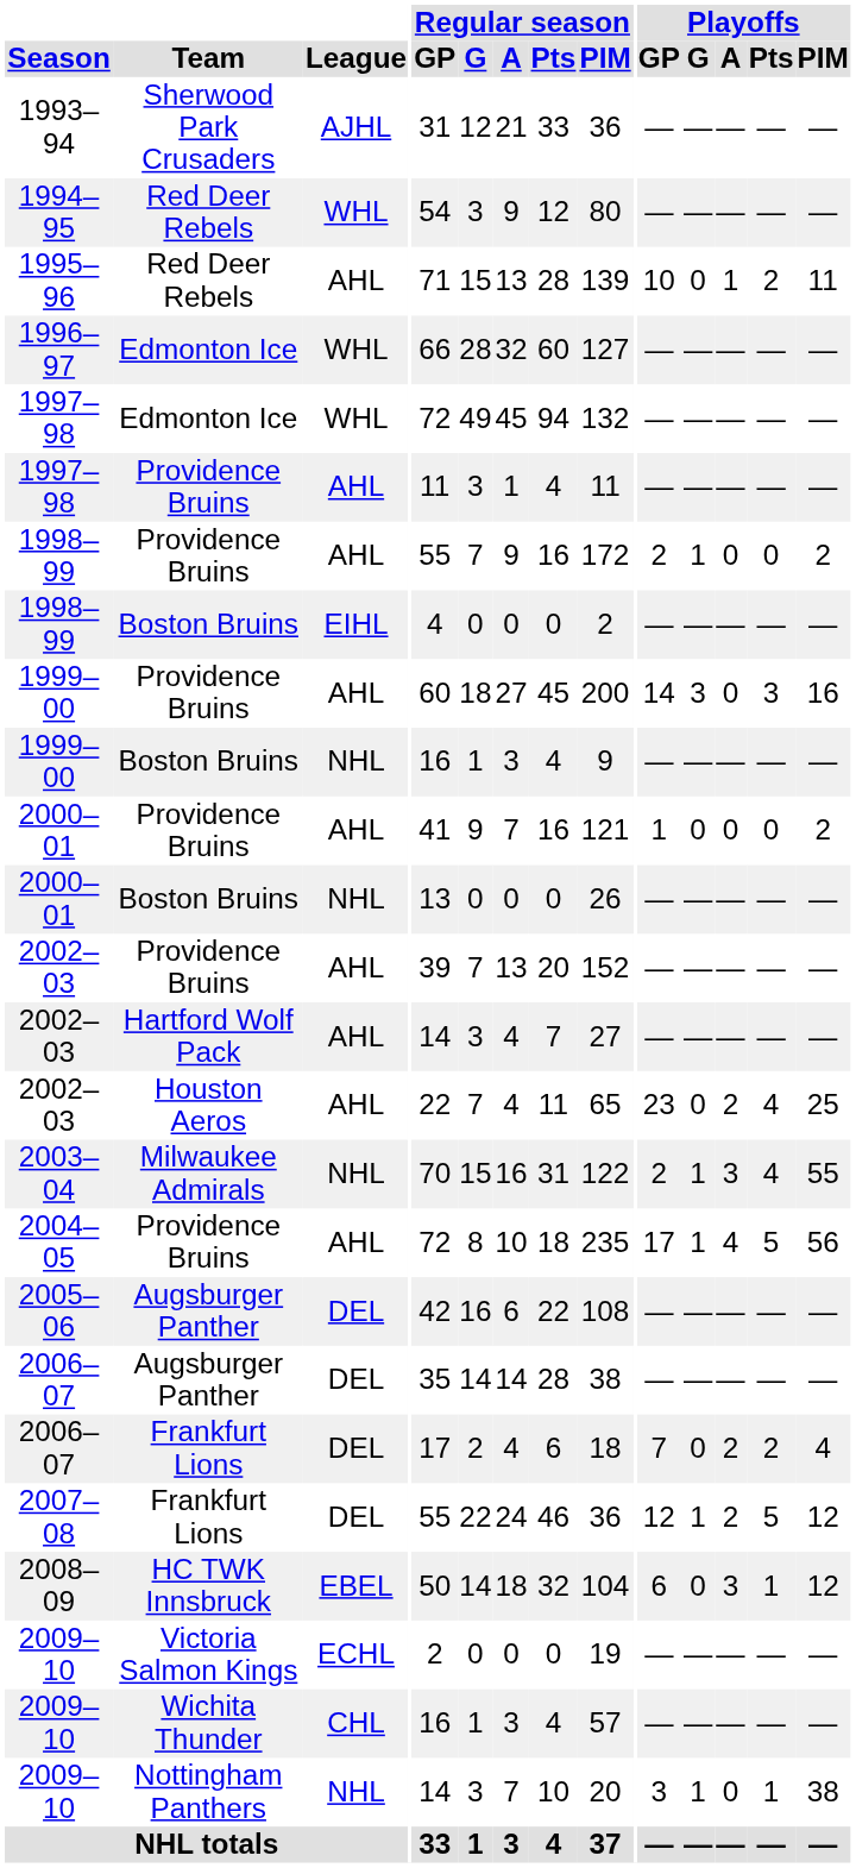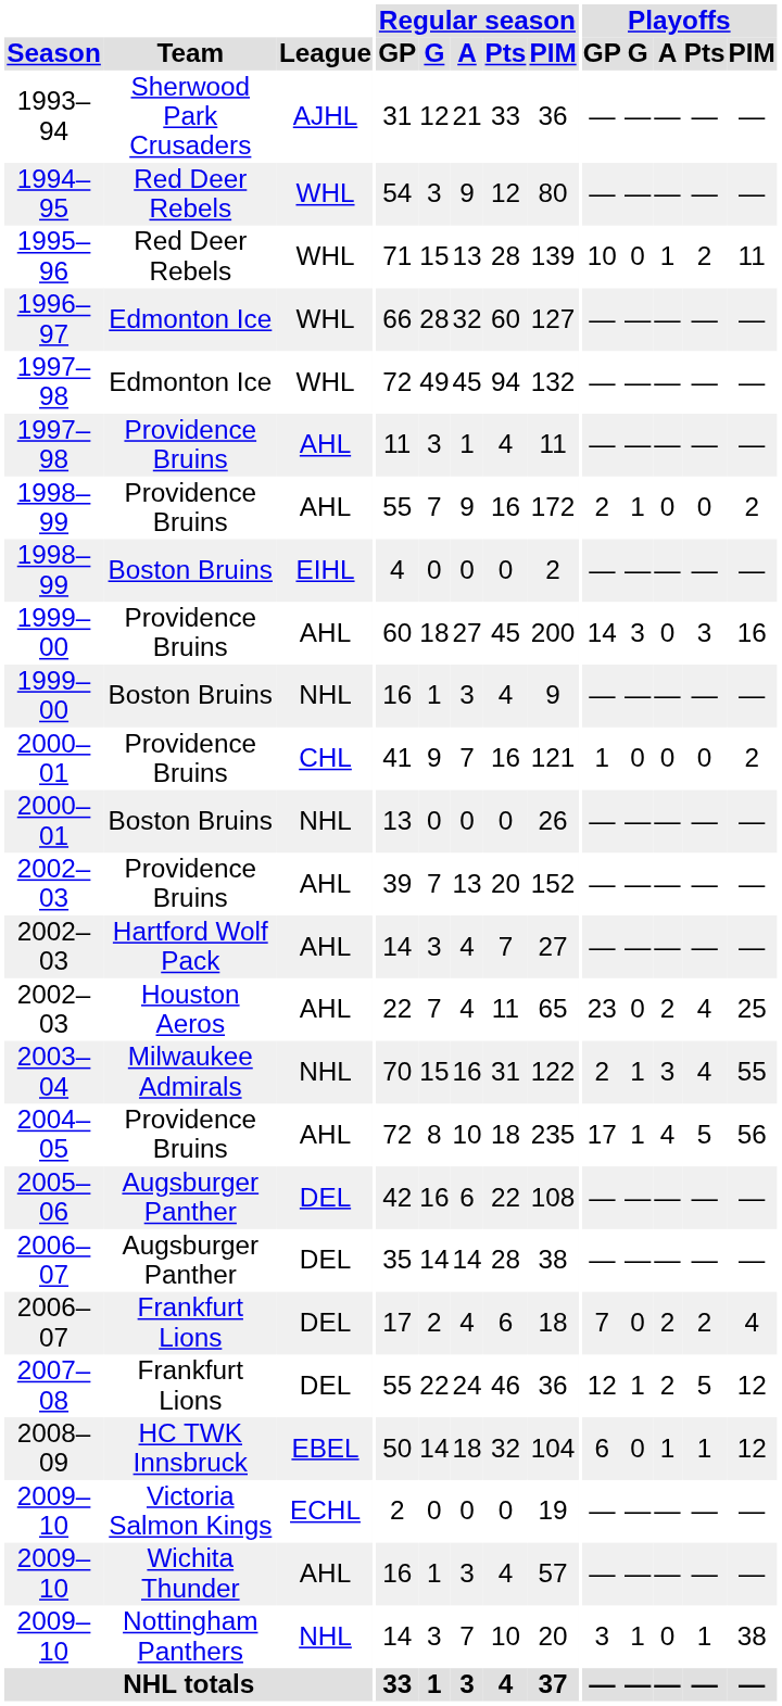1995–96 | League: AHL -> WHL
2000–01 / Providence Bruins | League: AHL -> CHL
2008–09 | Playoffs / A: 3 -> 1
2009–10 / Wichita Thunder | League: CHL -> AHL
